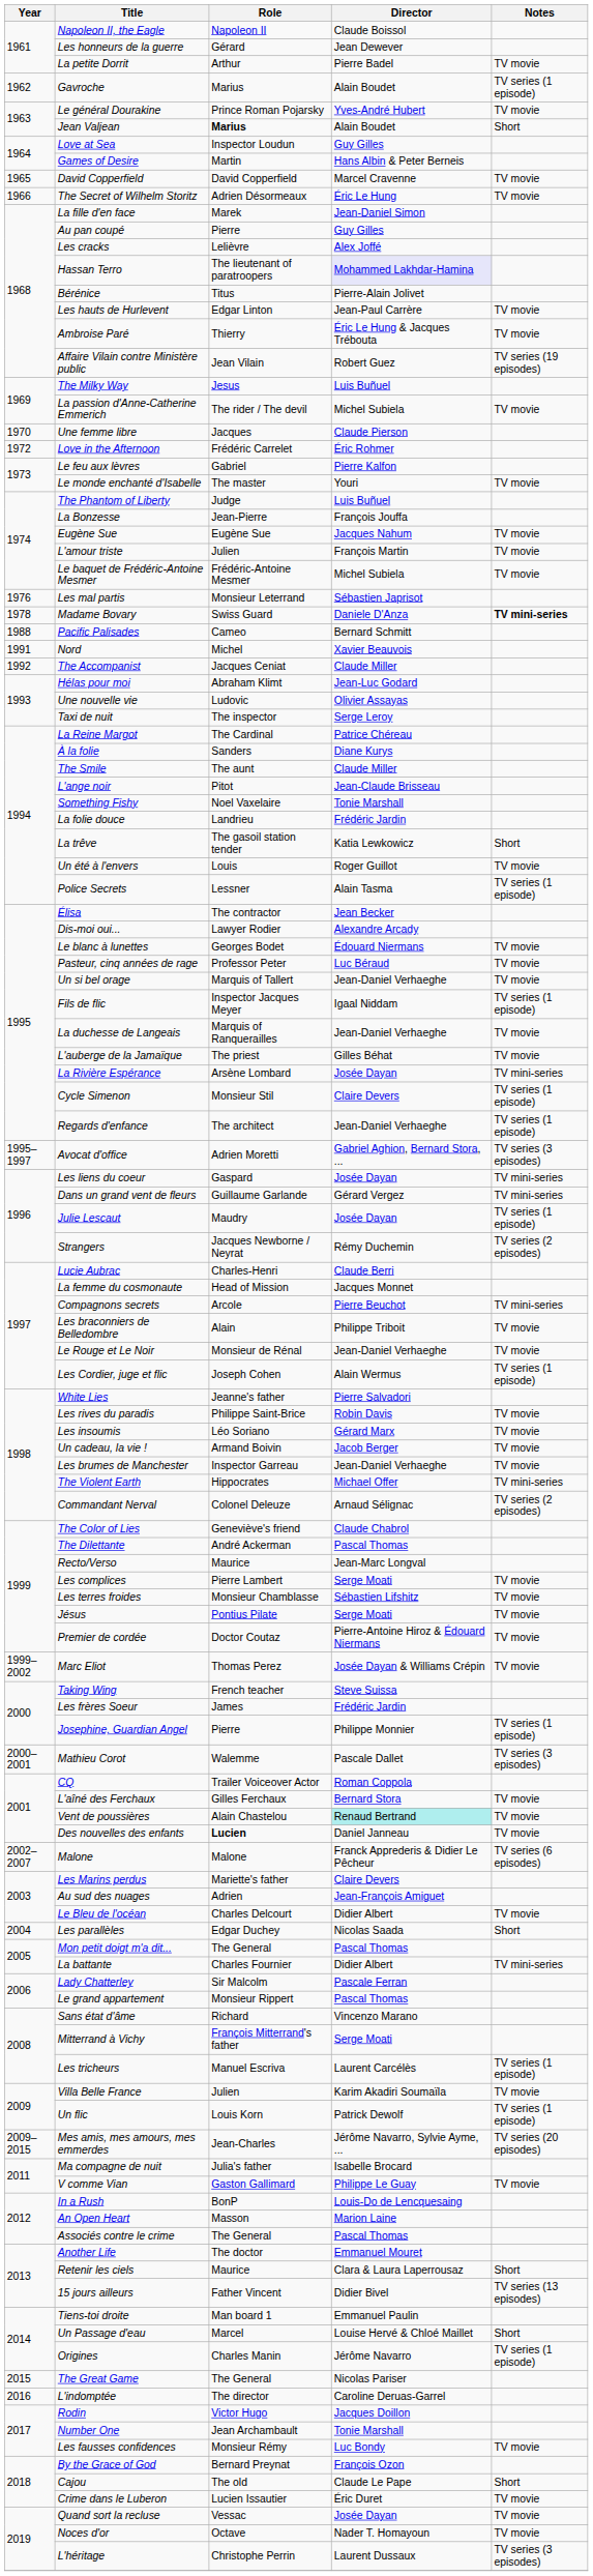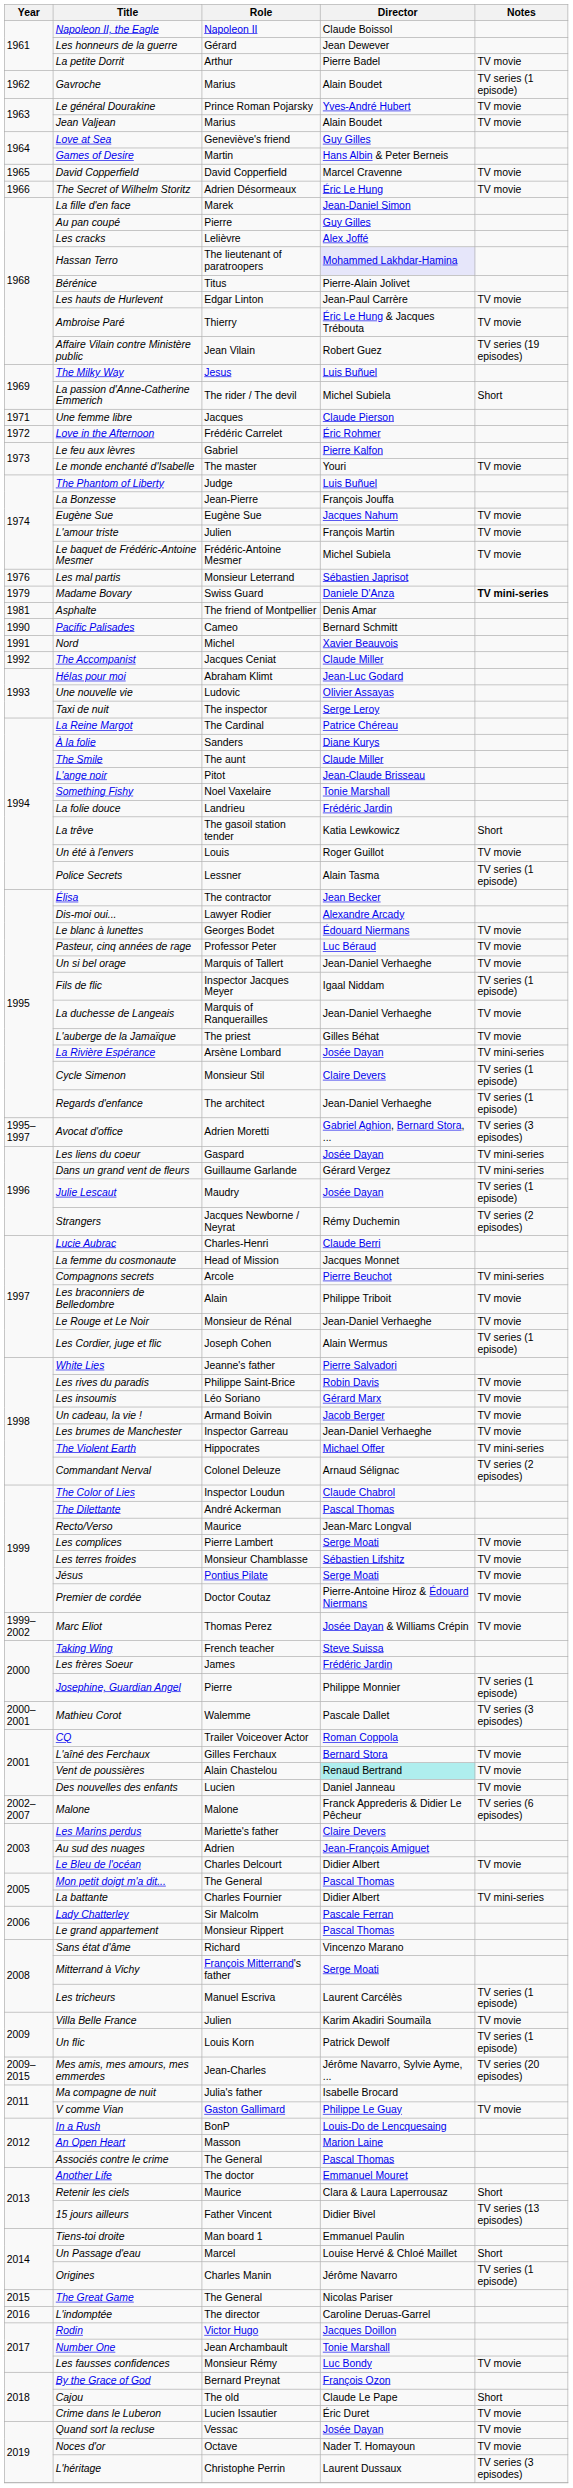Jean Valjean | Role: bold -> normal
Jean Valjean | Notes: Short -> TV movie
Love at Sea | Role: Inspector Loudun -> Geneviève's friend
La passion d'Anne-Catherine Emmerich | Notes: TV movie -> Short
Une femme libre | Year: 1970 -> 1971
Madame Bovary | Year: 1978 -> 1979
+ row: 1981 | Asphalte | The friend of Montpellier | Denis Amar
Pacific Palisades | Year: 1988 -> 1990
The Color of Lies | Role: Geneviève's friend -> Inspector Loudun
Des nouvelles des enfants | Role: bold -> normal
- row: 2004 | Les parallèles | Edgar Duchey | Nicolas Saada | Short
